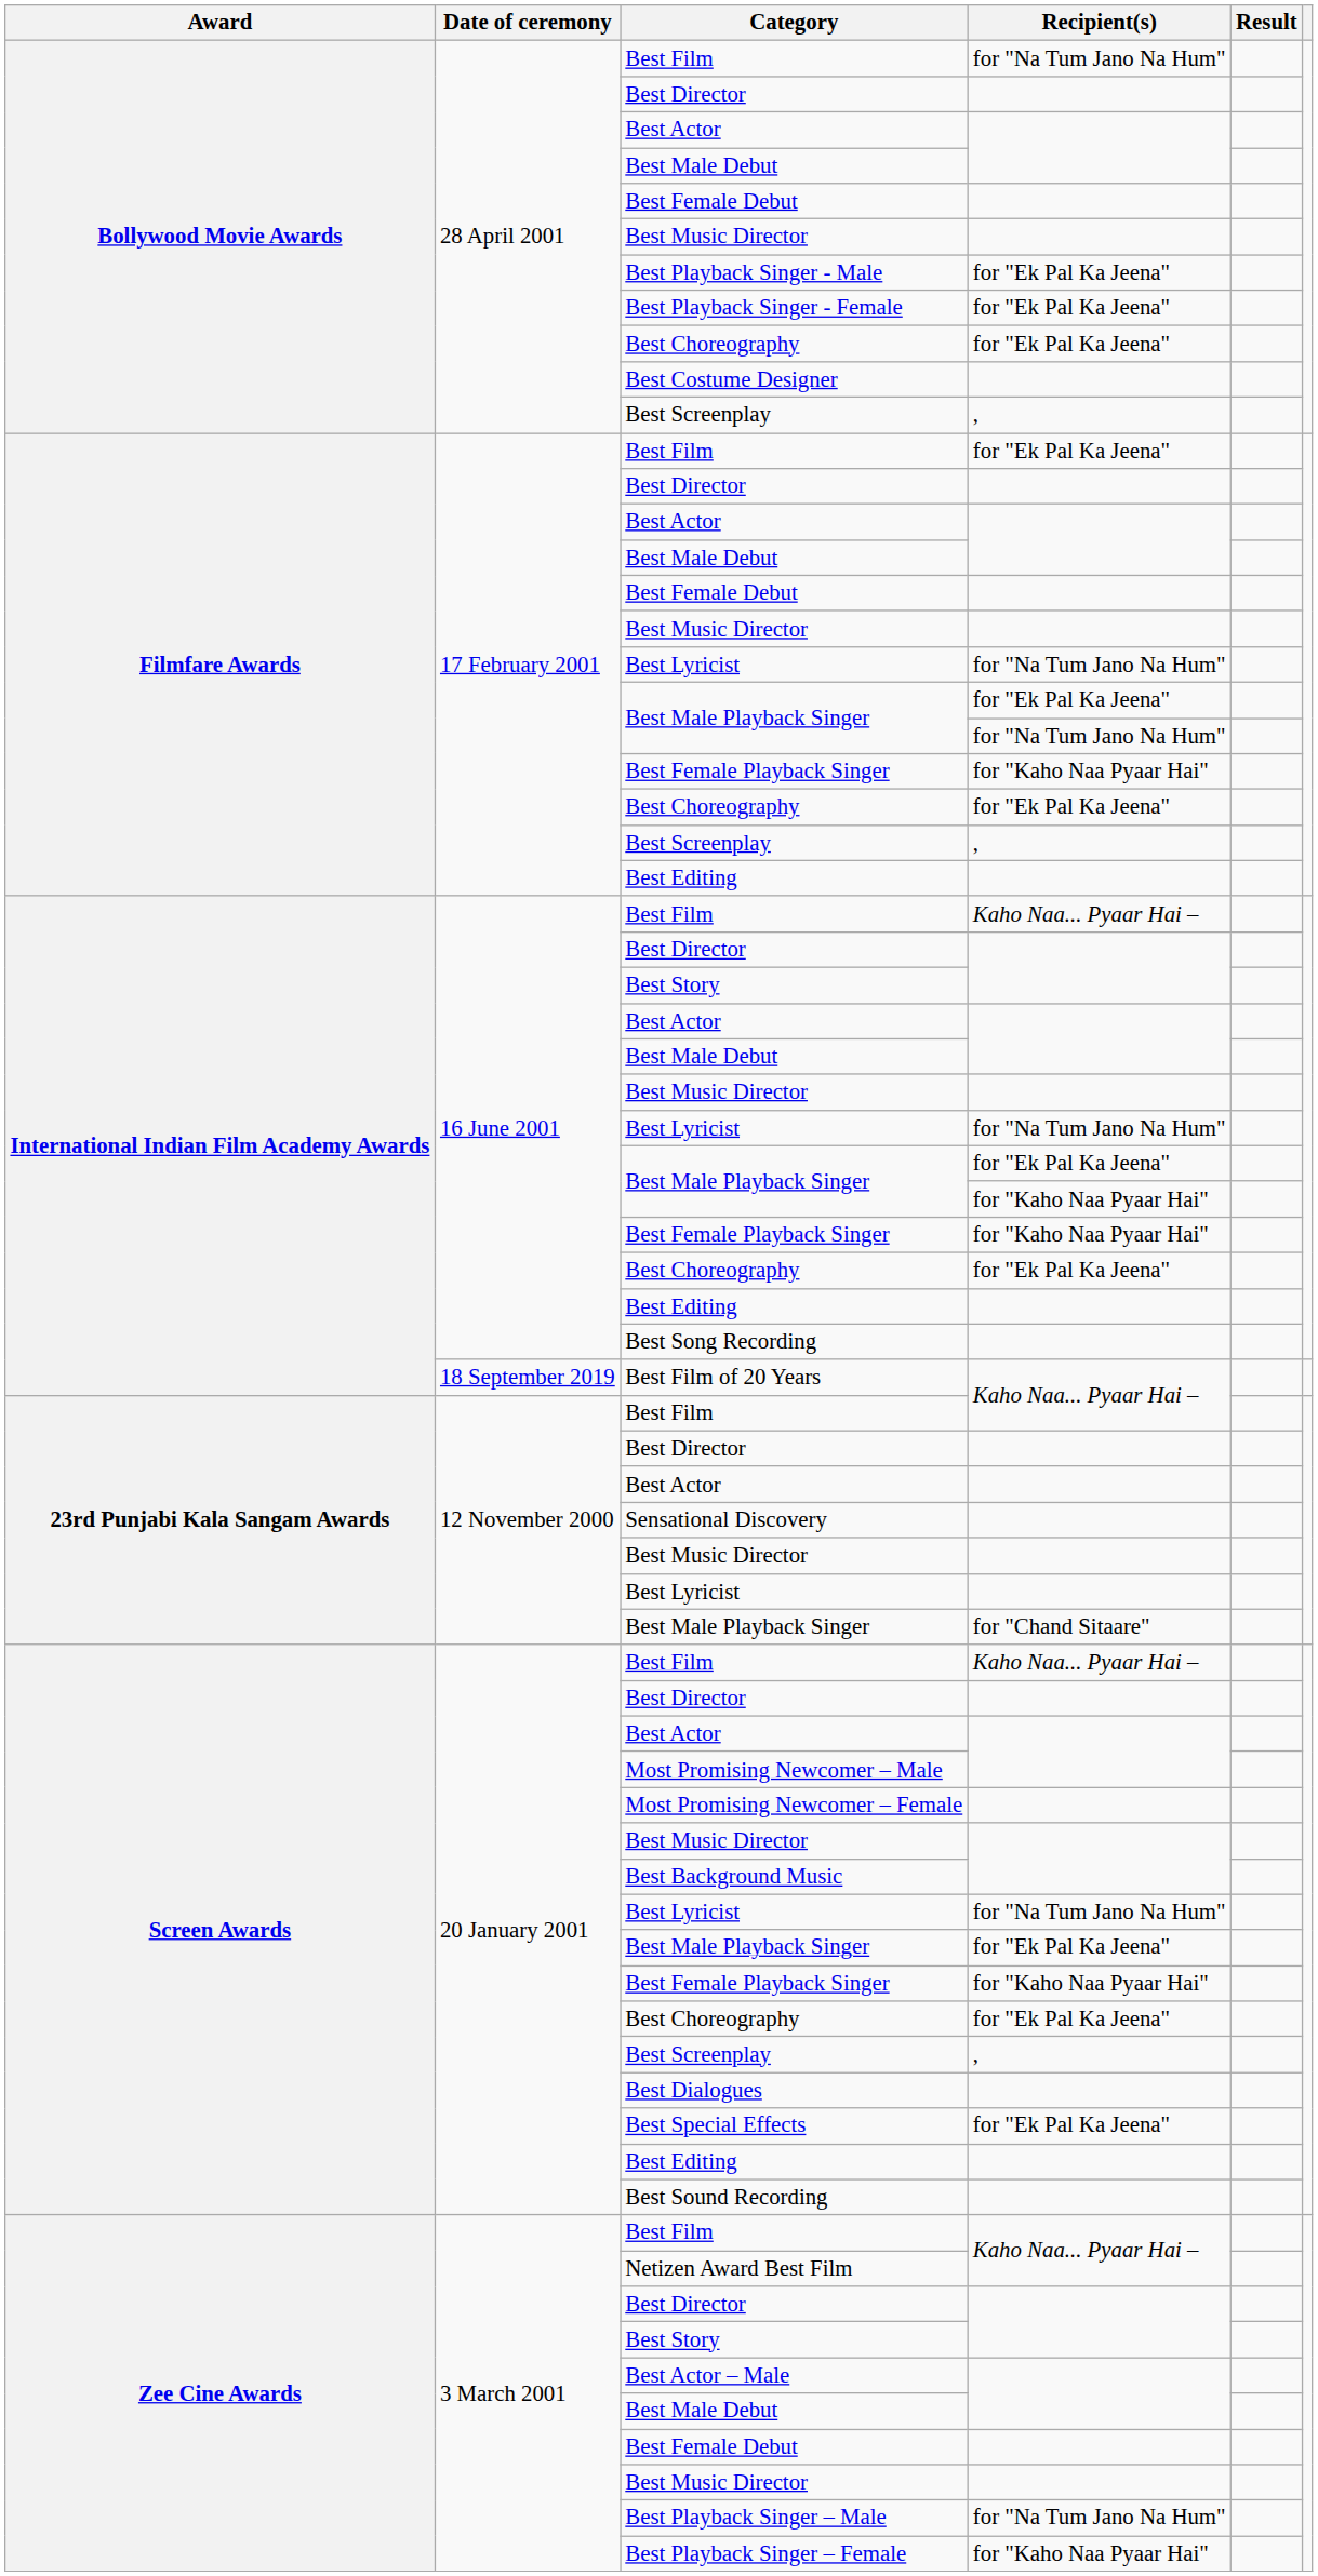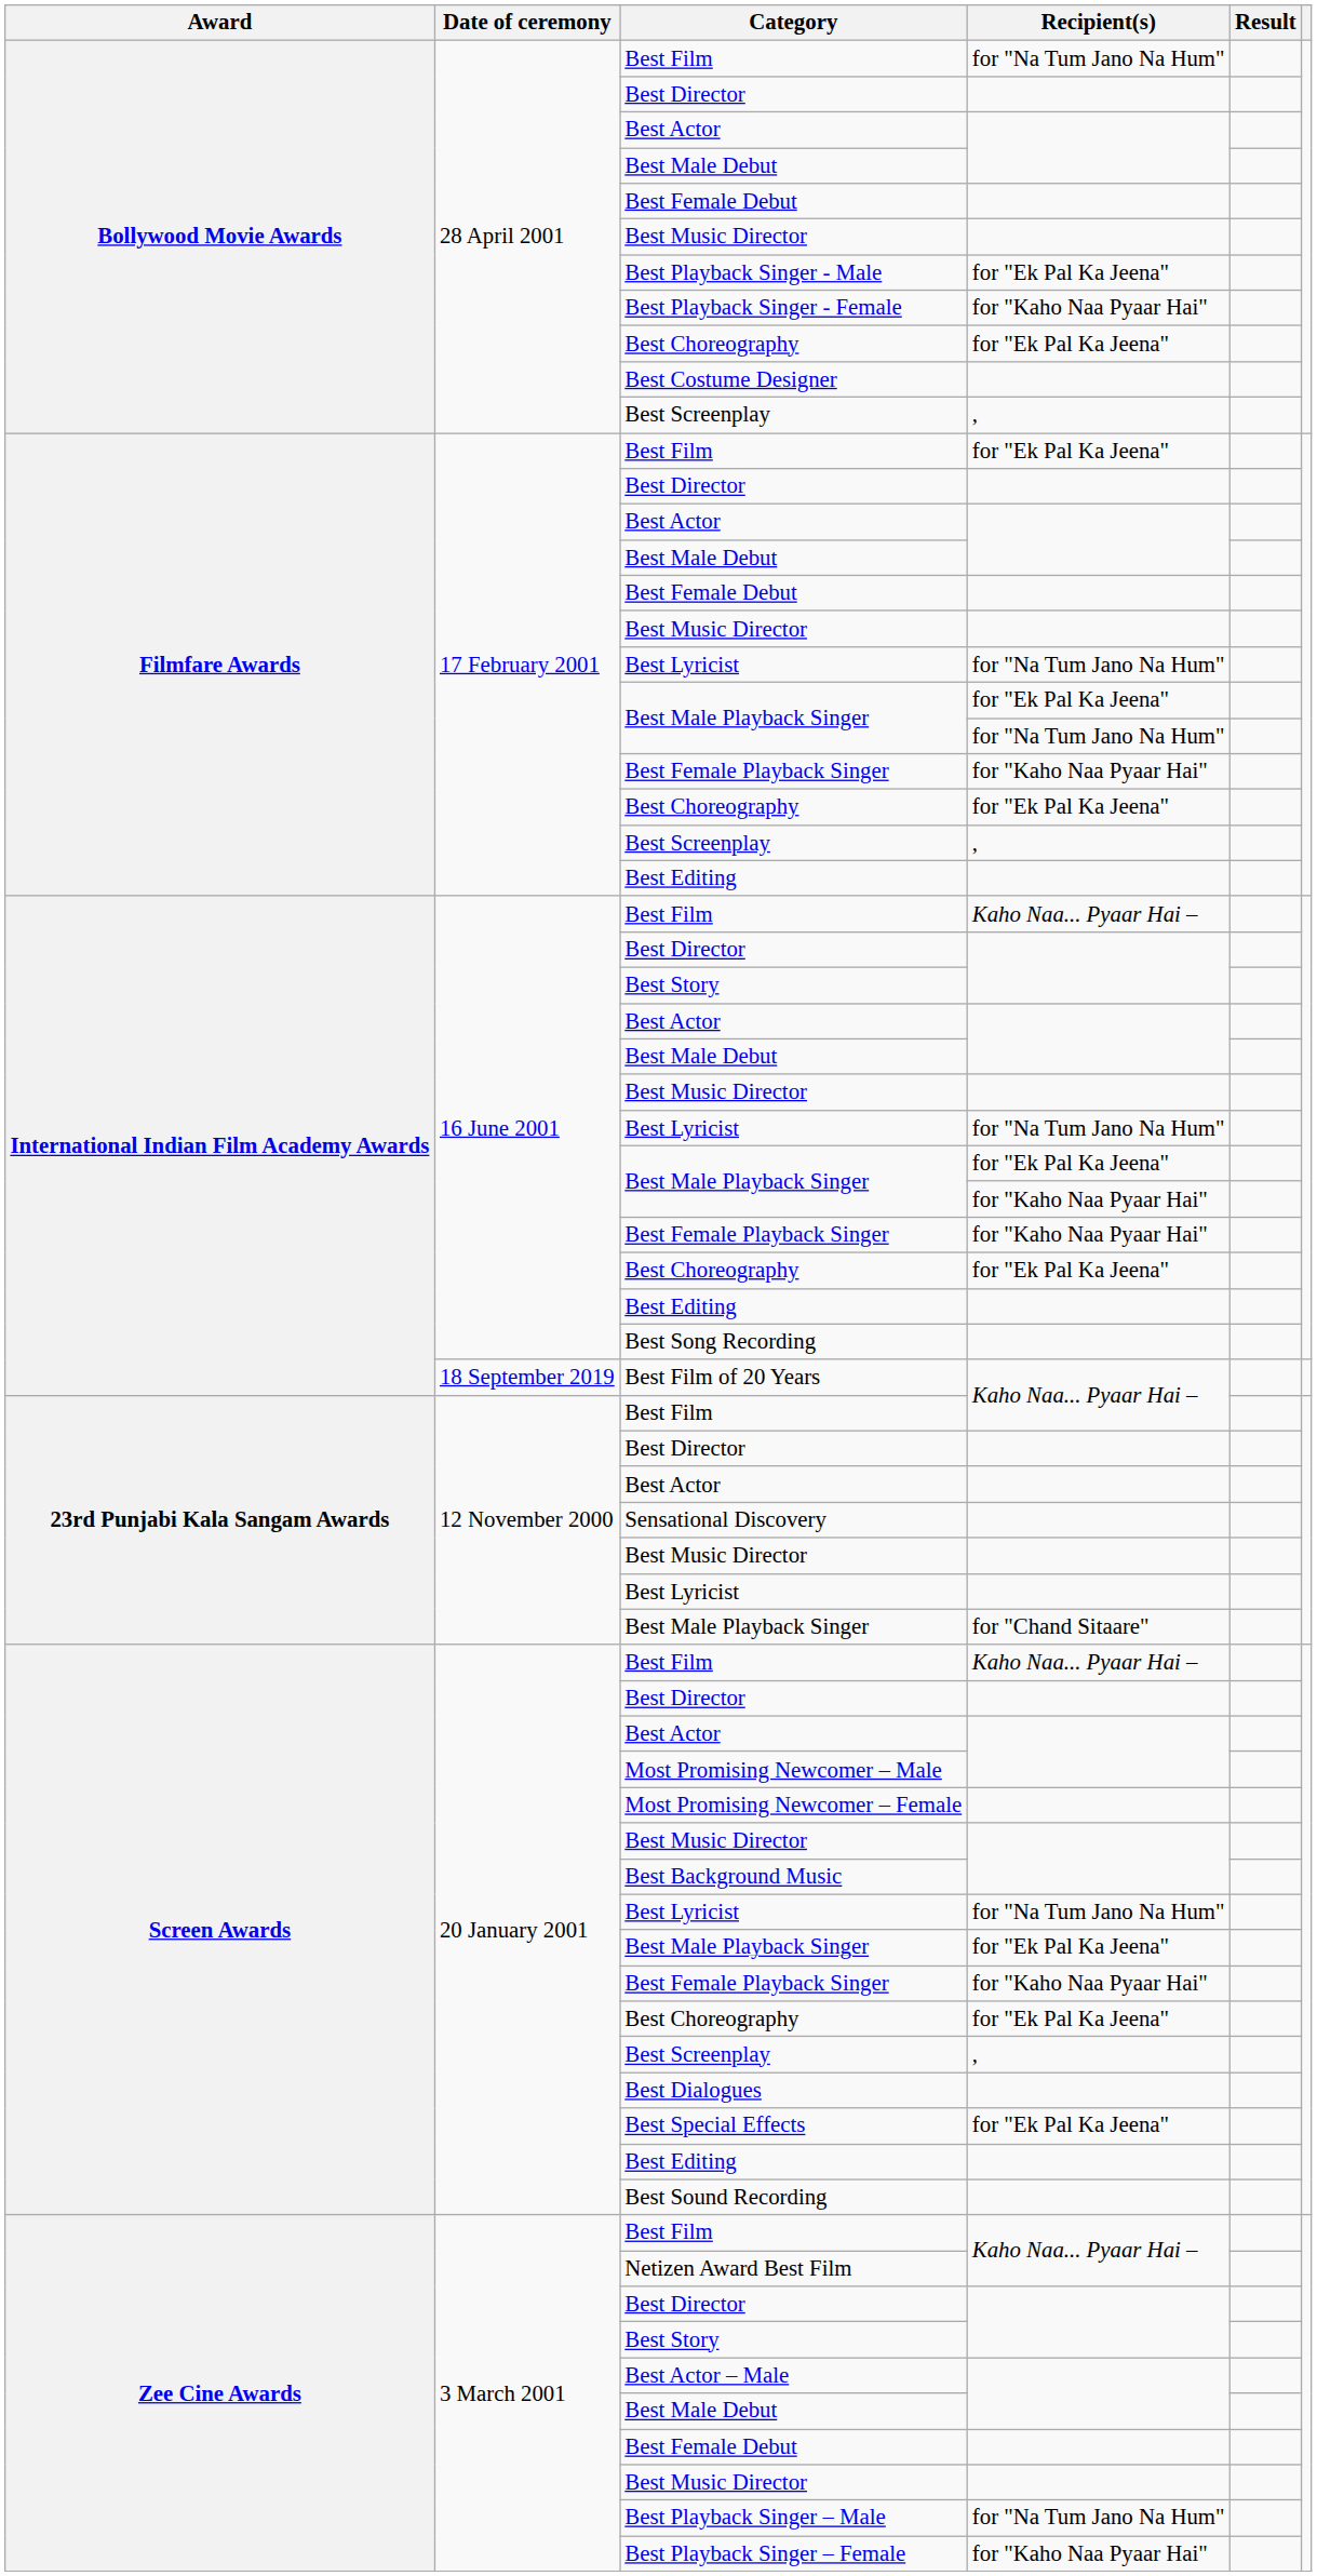Best Playback Singer - Female | Recipient(s): for "Ek Pal Ka Jeena" -> for "Kaho Naa Pyaar Hai"
